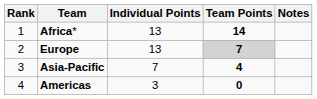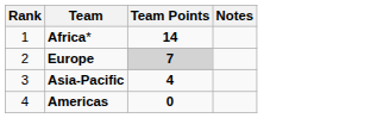- column: Individual Points | 13 | 13 | 7 | 3
